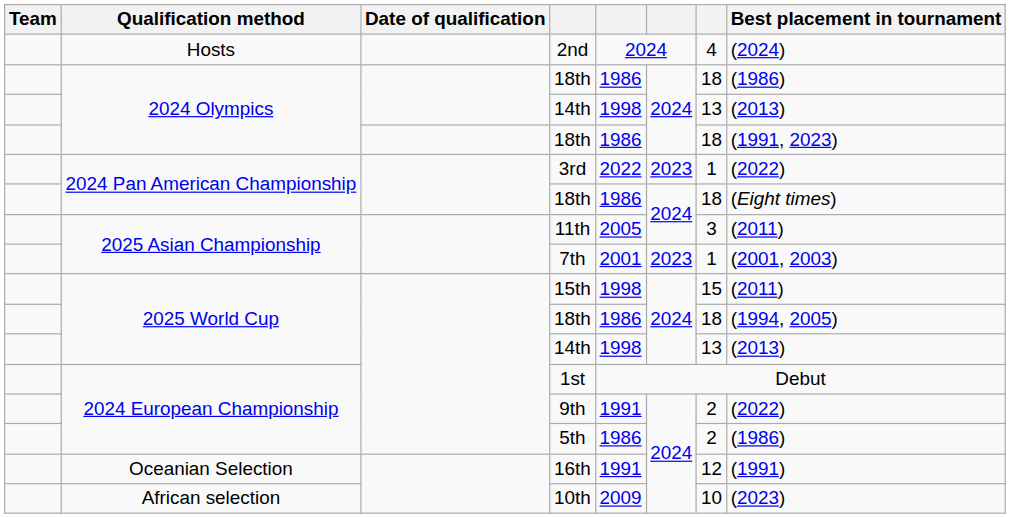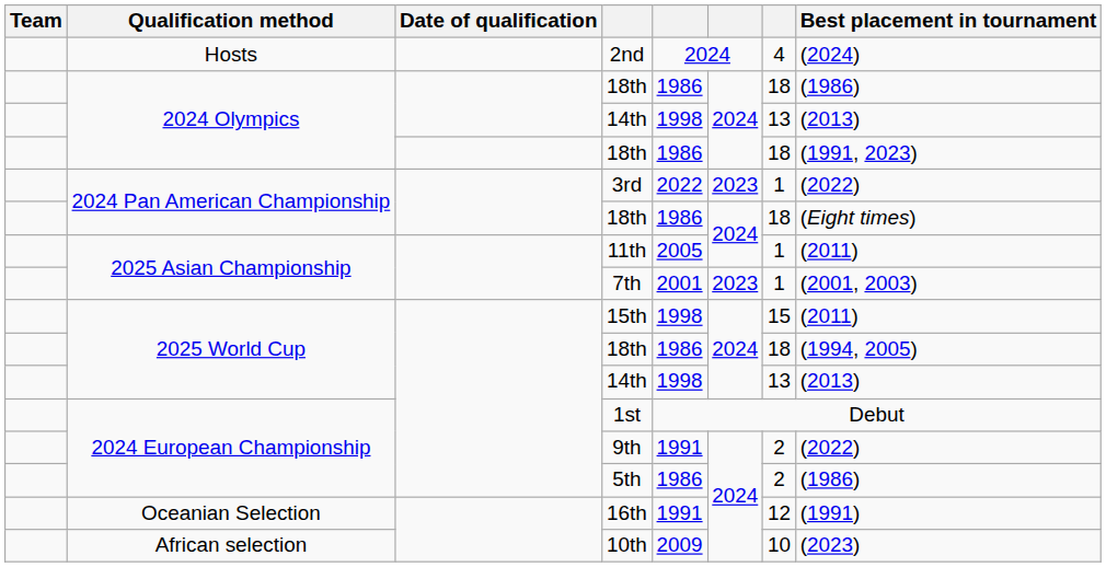11th | column 7: 3 -> 1
